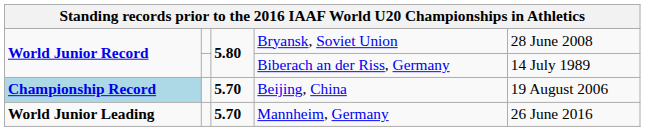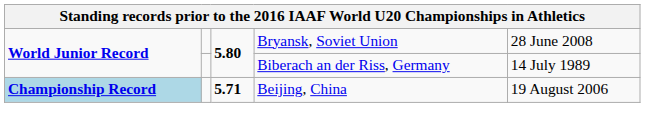Beijing, China | column 3: 5.70 -> 5.71
- row: World Junior Leading | 5.70 | Mannheim, Germany | 26 June 2016
